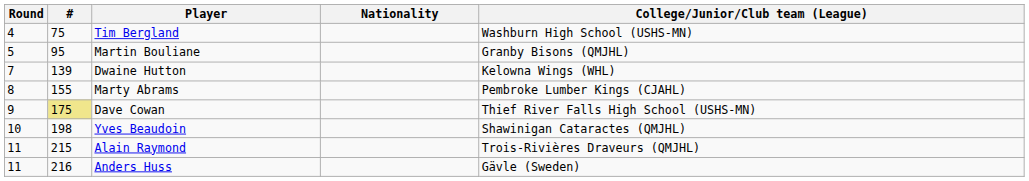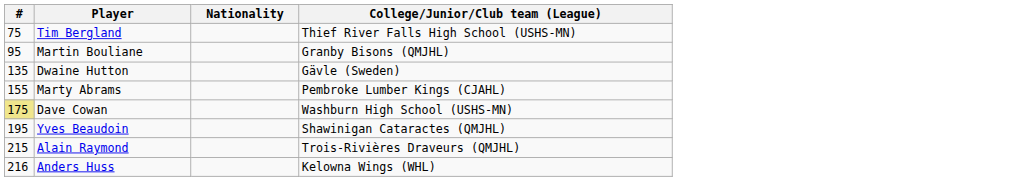- column: Round | 4 | 5 | 7 | 8 | 9 | 10 | 11 | 11
Tim Bergland | College/Junior/Club team (League): Washburn High School (USHS-MN) -> Thief River Falls High School (USHS-MN)
Dwaine Hutton | #: 139 -> 135
Dwaine Hutton | College/Junior/Club team (League): Kelowna Wings (WHL) -> Gävle (Sweden)
Dave Cowan | College/Junior/Club team (League): Thief River Falls High School (USHS-MN) -> Washburn High School (USHS-MN)
Yves Beaudoin | #: 198 -> 195
Anders Huss | College/Junior/Club team (League): Gävle (Sweden) -> Kelowna Wings (WHL)
